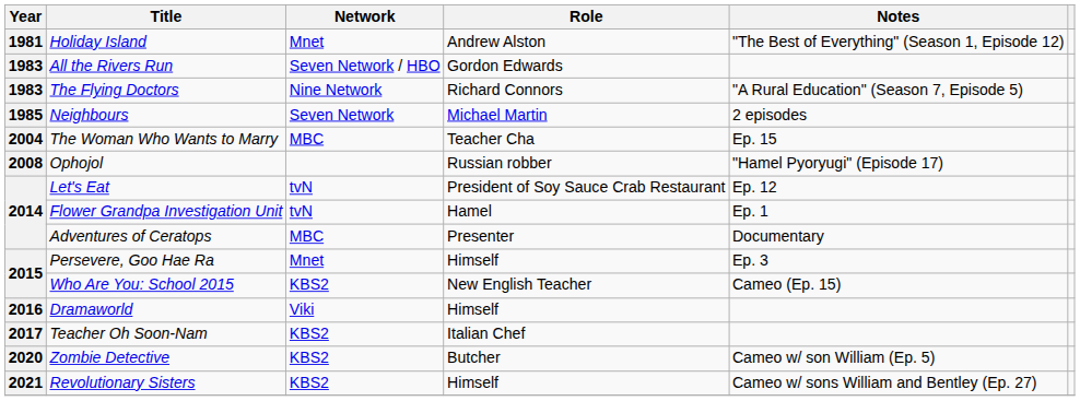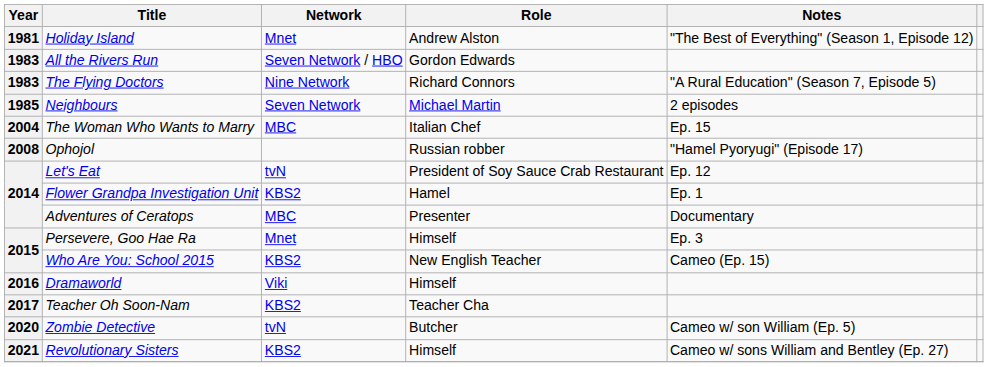The Woman Who Wants to Marry | Role: Teacher Cha -> Italian Chef
Flower Grandpa Investigation Unit | Network: tvN -> KBS2
Teacher Oh Soon-Nam | Role: Italian Chef -> Teacher Cha
Zombie Detective | Network: KBS2 -> tvN
